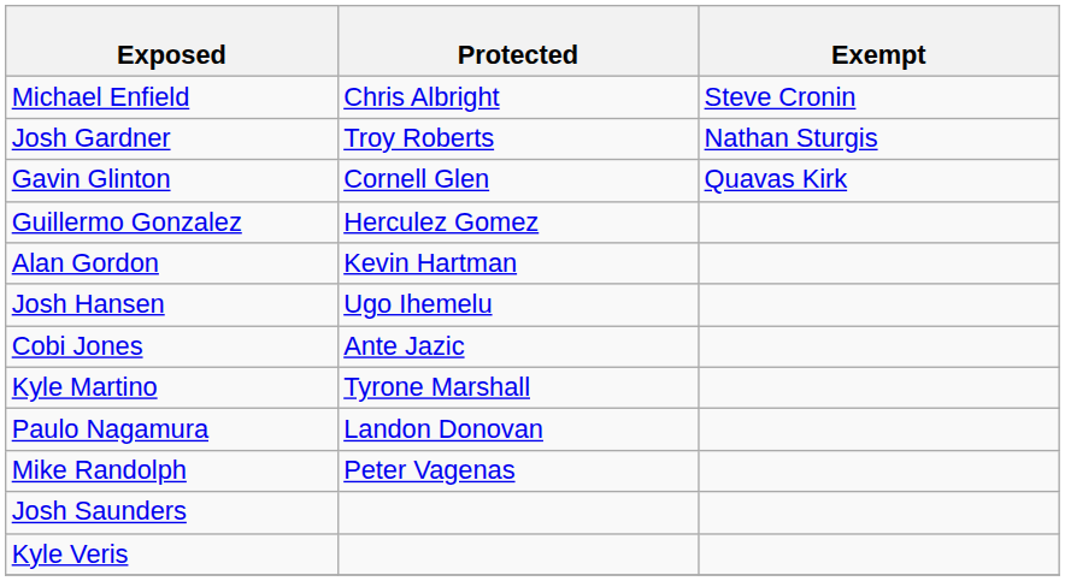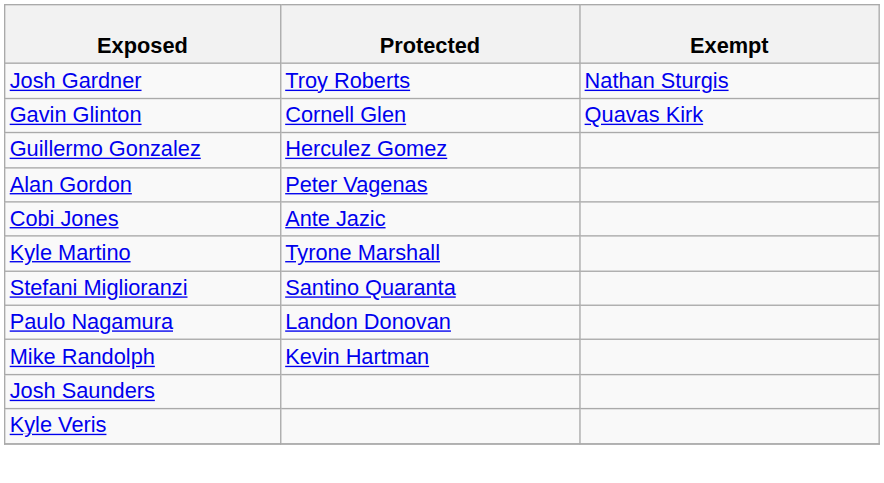- row: Michael Enfield | Chris Albright | Steve Cronin
Alan Gordon | Protected: Kevin Hartman -> Peter Vagenas
- row: Josh Hansen | Ugo Ihemelu
+ row: Stefani Miglioranzi | Santino Quaranta
Mike Randolph | Protected: Peter Vagenas -> Kevin Hartman
